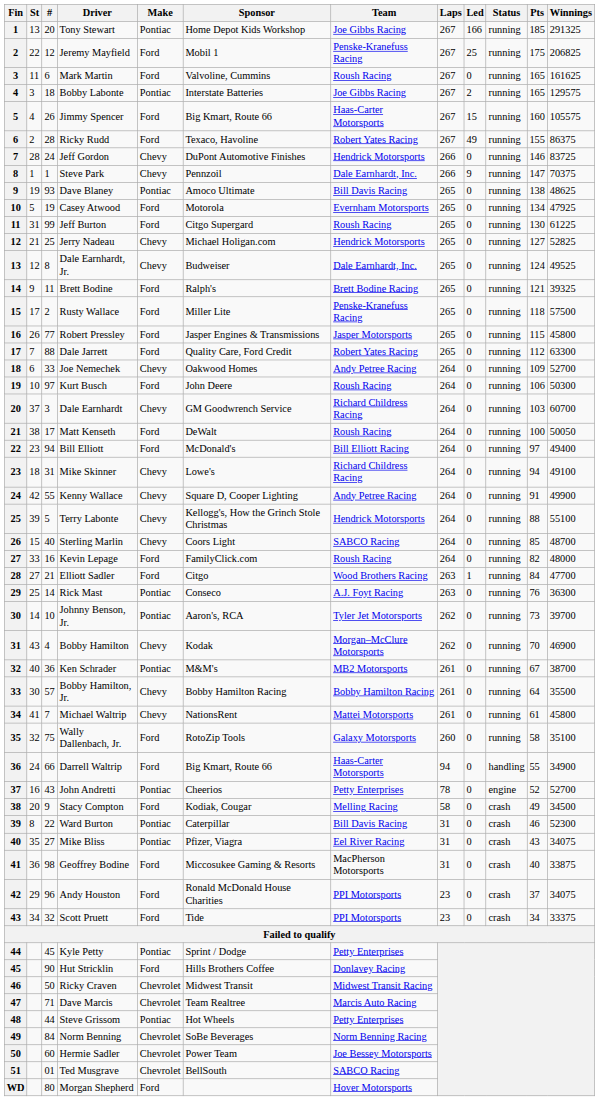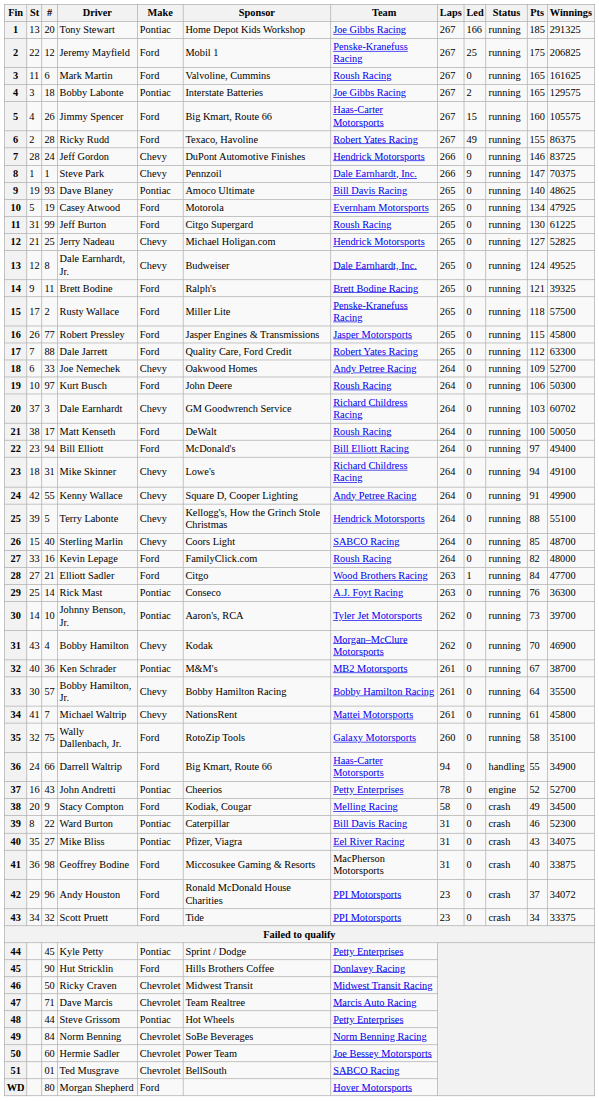Dave Blaney | Pts: 138 -> 140
Dale Earnhardt | Winnings: 60700 -> 60702
Andy Houston | Winnings: 34075 -> 34072
